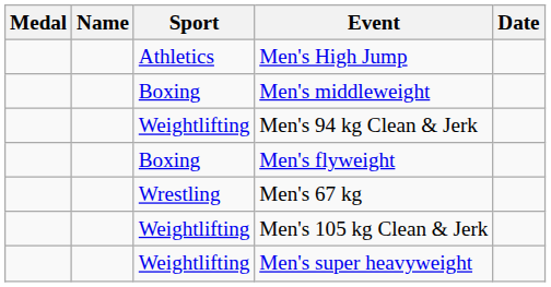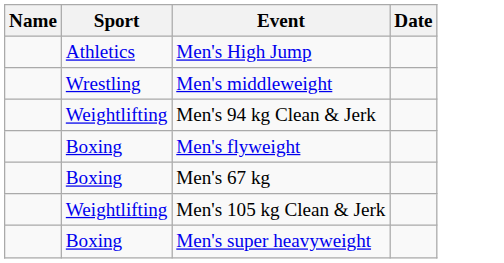- column: Medal
Men's middleweight | Sport: Boxing -> Wrestling
Men's 67 kg | Sport: Wrestling -> Boxing
Men's super heavyweight | Sport: Weightlifting -> Boxing
